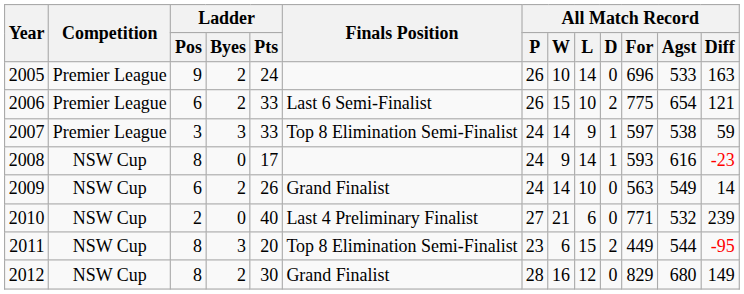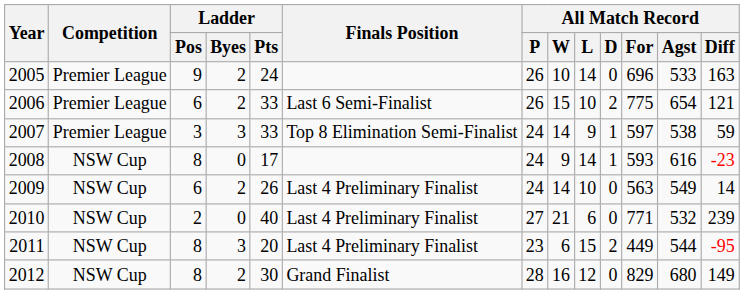2009 | Finals Position: Grand Finalist -> Last 4 Preliminary Finalist
2011 | Finals Position: Top 8 Elimination Semi-Finalist -> Last 4 Preliminary Finalist
